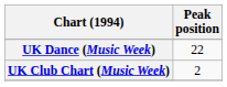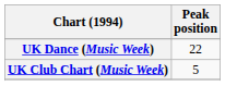UK Club Chart (Music Week) | Peak position: 2 -> 5
